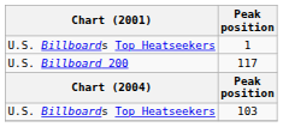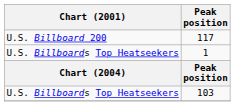rows swapped: 117 <-> 1
